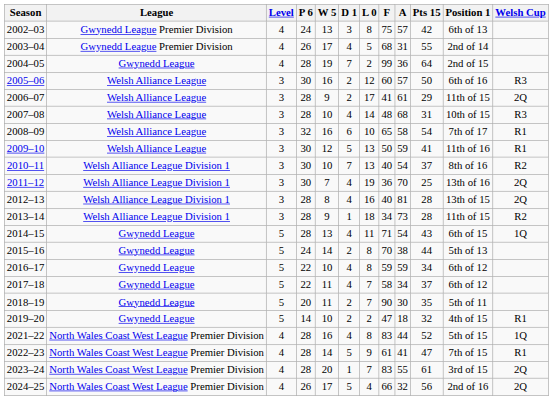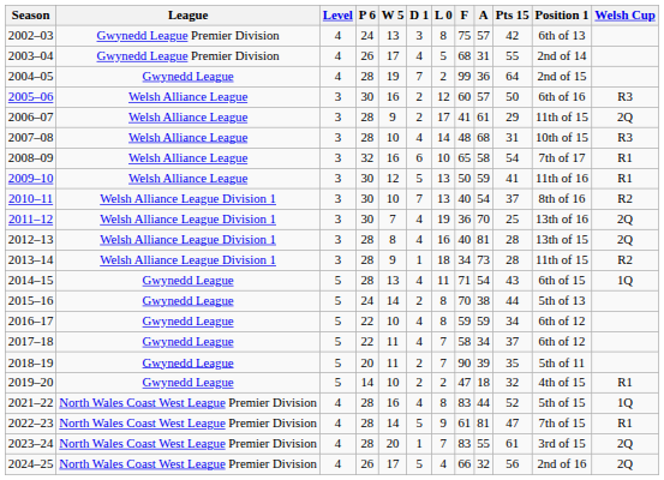2018–19 | A: 30 -> 39
2022–23 | A: 41 -> 81
